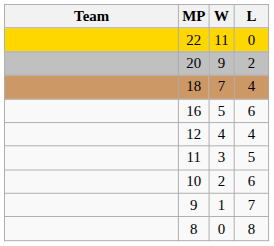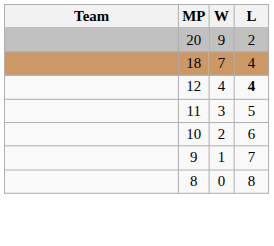- row: 22 | 11 | 0
- row: 16 | 5 | 6
12 | L: normal -> bold
